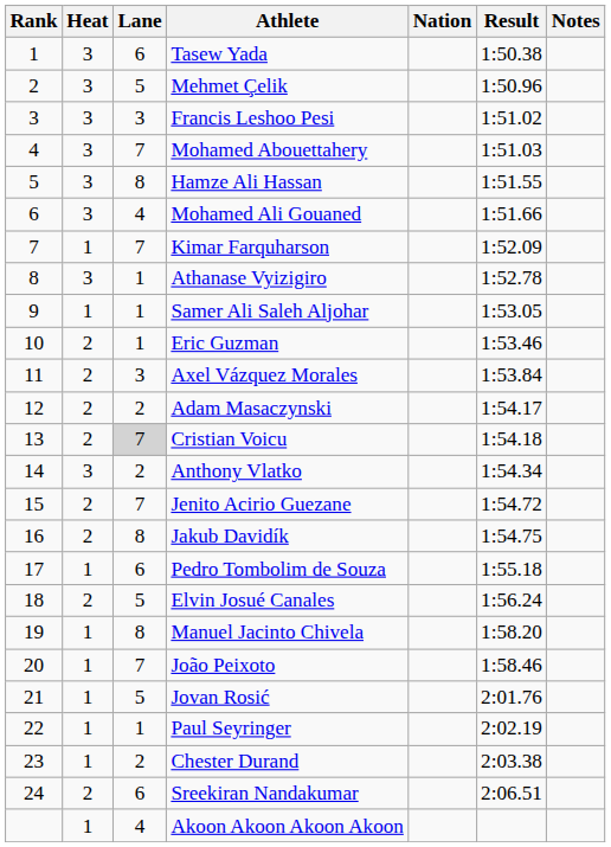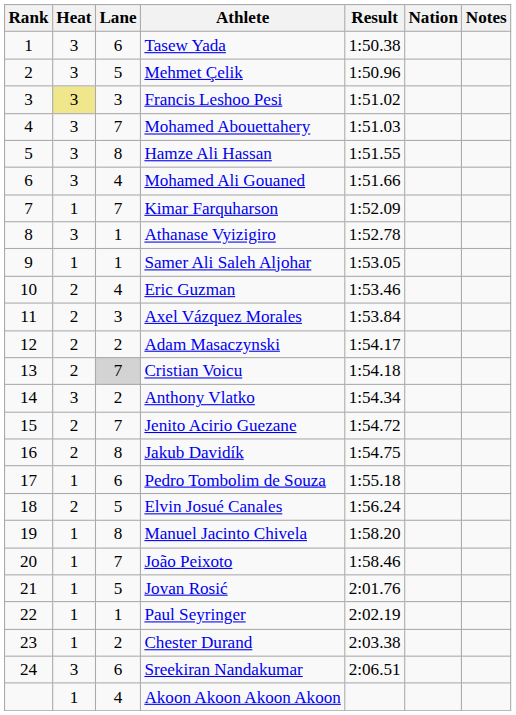columns swapped: Nation <-> Result
Francis Leshoo Pesi | Heat: no background -> khaki background
Eric Guzman | Lane: 1 -> 4
Sreekiran Nandakumar | Heat: 2 -> 3
